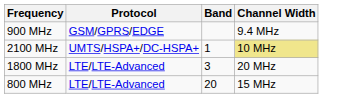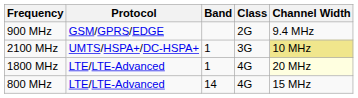+ column: Class | 2G | 3G | 4G | 4G
1800 MHz | Band: 3 -> 1
1800 MHz | Channel Width: no background -> lightyellow background
800 MHz | Band: 20 -> 14
